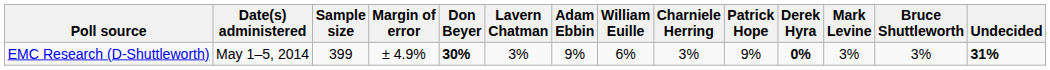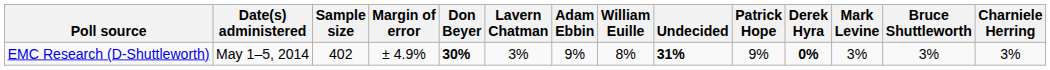columns swapped: Charniele Herring <-> Undecided
EMC Research (D-Shuttleworth) | Sample size: 399 -> 402
EMC Research (D-Shuttleworth) | William Euille: 6% -> 8%
